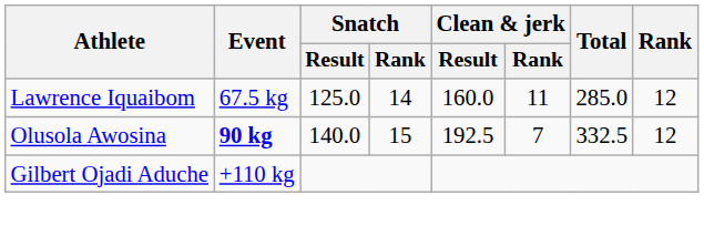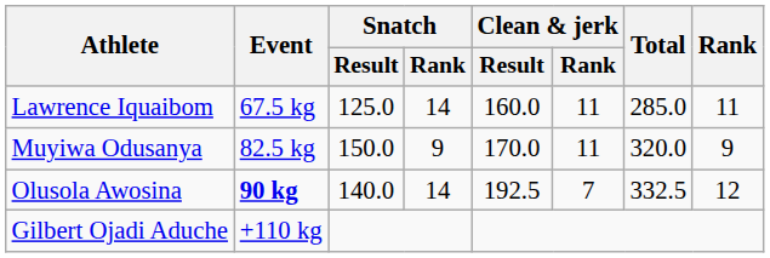Lawrence Iquaibom | Rank: 12 -> 11
+ row: Muyiwa Odusanya | 82.5 kg | 150.0 | 9 | 170.0 | 11 | 320.0 | 9
Olusola Awosina | Snatch / Rank: 15 -> 14
